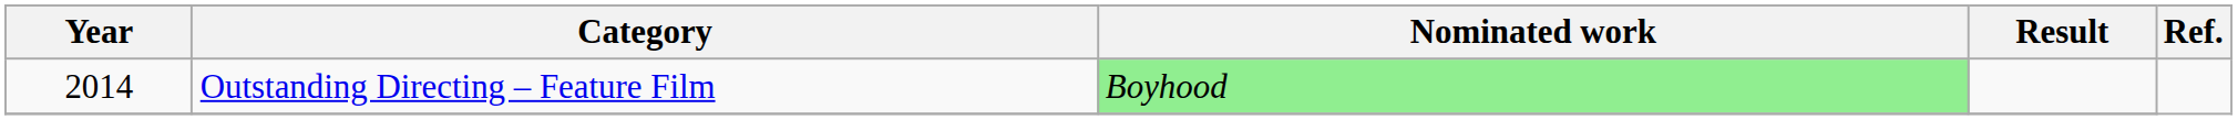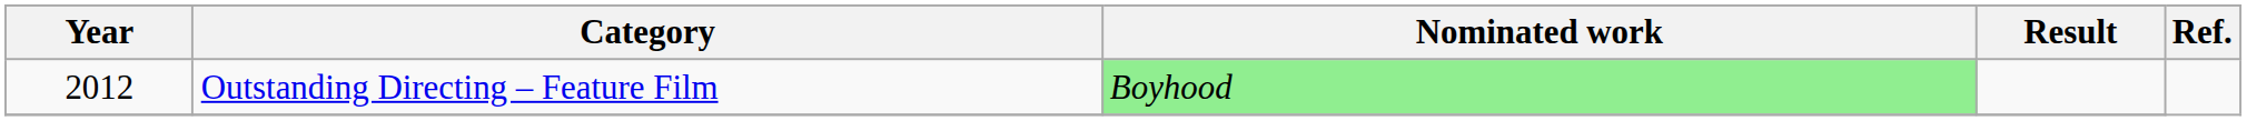Outstanding Directing – Feature Film | Year: 2014 -> 2012
